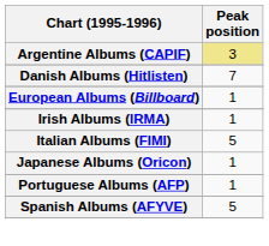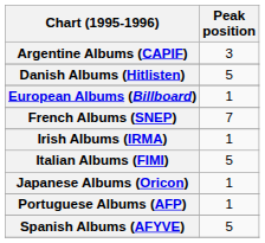Argentine Albums (CAPIF) | Peak position: khaki background -> no background
Danish Albums (Hitlisten) | Peak position: 7 -> 5
+ row: French Albums (SNEP) | 7
